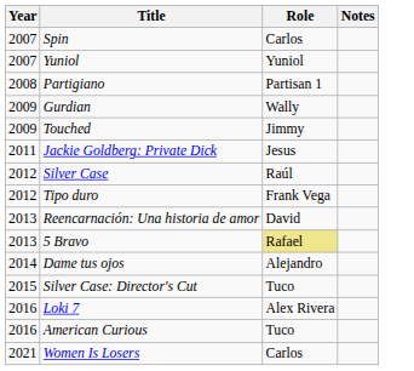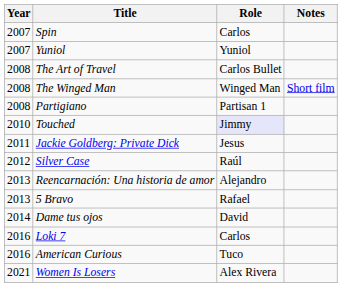+ row: 2008 | The Art of Travel | Carlos Bullet
+ row: 2008 | The Winged Man | Winged Man | Short film
- row: 2009 | Gurdian | Wally
Touched | Year: 2009 -> 2010
Touched | Role: no background -> lavender background
- row: 2012 | Tipo duro | Frank Vega
Reencarnación: Una historia de amor | Role: David -> Alejandro
5 Bravo | Role: khaki background -> no background
Dame tus ojos | Role: Alejandro -> David
- row: 2015 | Silver Case: Director's Cut | Tuco
Loki 7 | Role: Alex Rivera -> Carlos
Women Is Losers | Role: Carlos -> Alex Rivera
